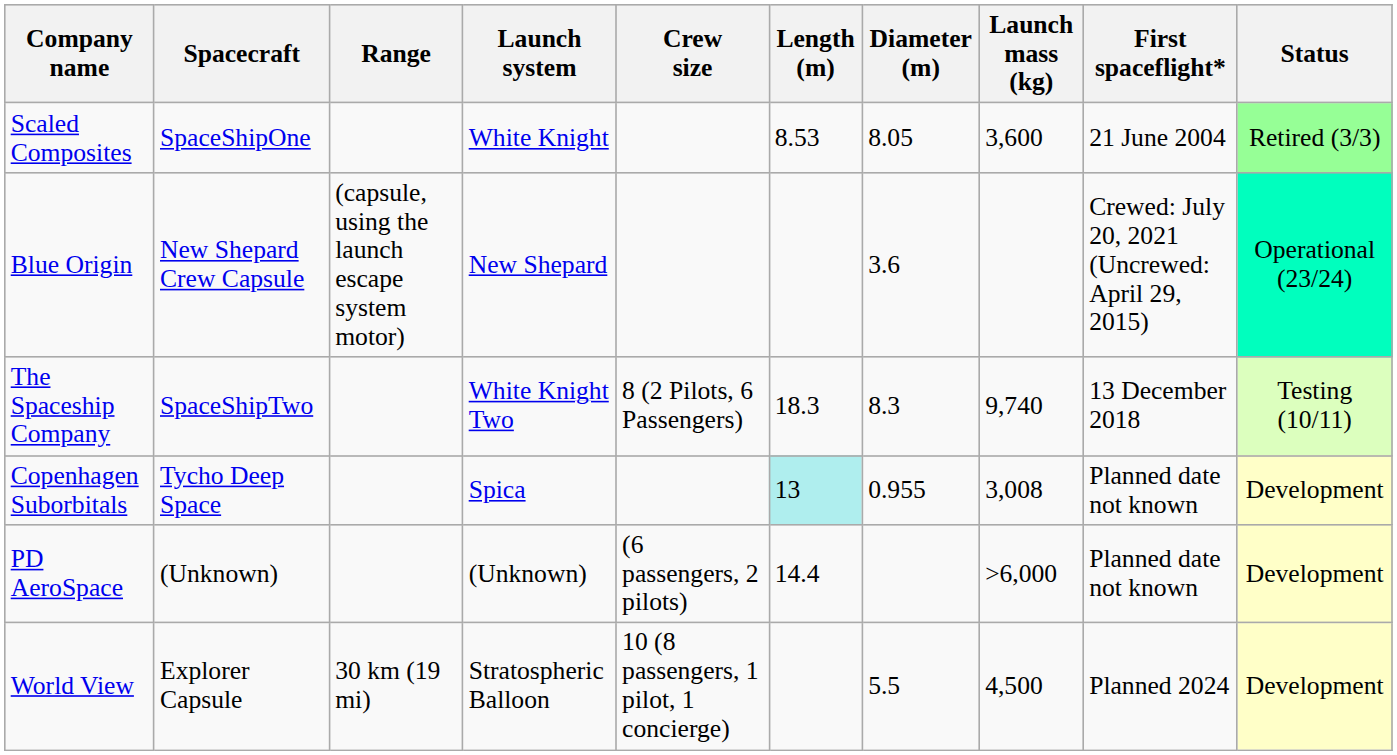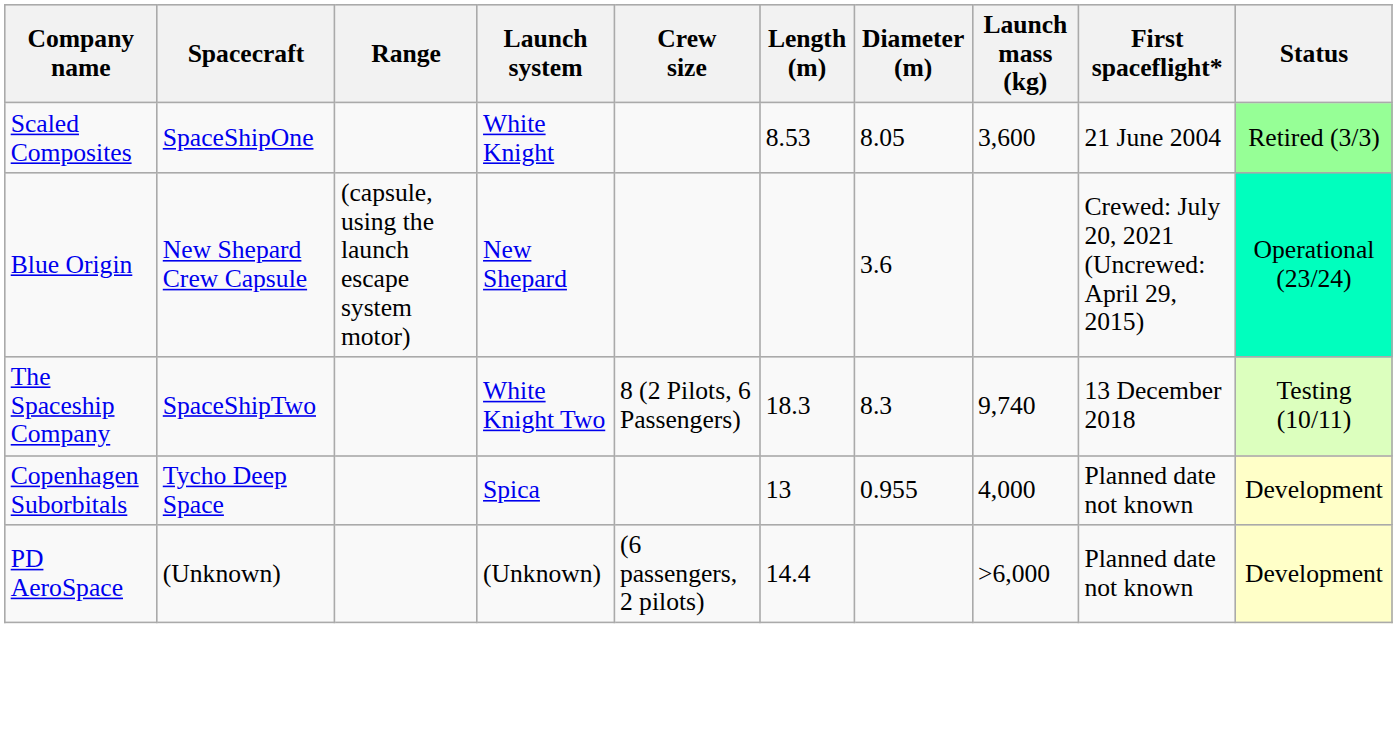Copenhagen Suborbitals | Length (m): paleturquoise background -> no background
Copenhagen Suborbitals | Launch mass (kg): 3,008 -> 4,000
- row: World View | Explorer Capsule | 30 km (19 mi) | Stratospheric Balloon | 10 (8 passengers, 1 pilot, 1 concierge) | 5.5 | 4,500 | Planned 2024 | Development
